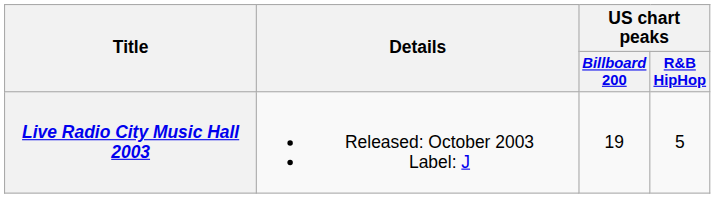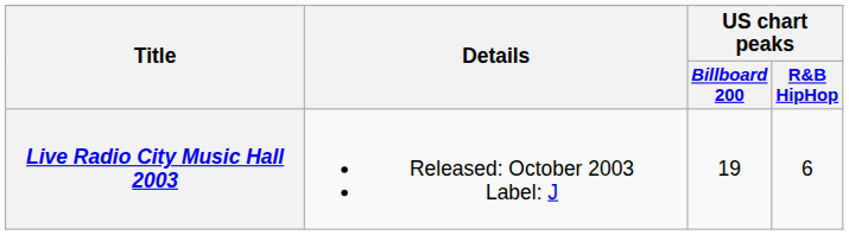Live Radio City Music Hall 2003 | US chart peaks / R&B HipHop: 5 -> 6
